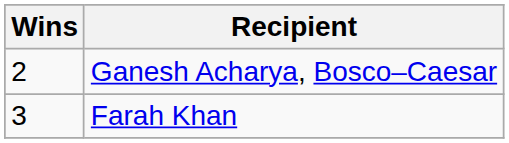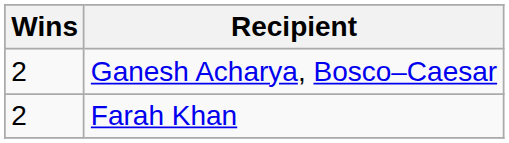Farah Khan | Wins: 3 -> 2
